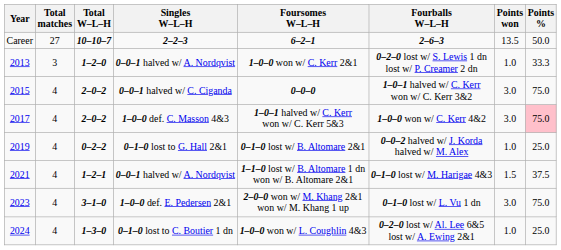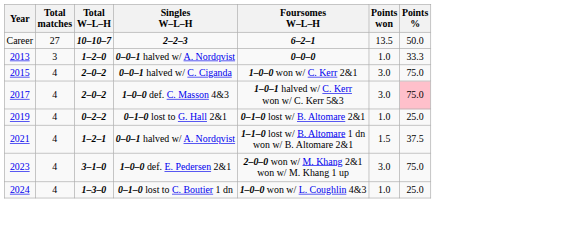- column: Fourballs W–L–H | 2–6–3 | 0–2–0 lost w/ S. Lewis 1 dn lost w/ P. Creamer 2 dn | 1–0–1 halved w/ C. Kerr won w/ C. Kerr 3&2 | 1–0–0 won w/ C. Kerr 4&2 | 0–0–2 halved w/ J. Korda halved w/ M. Alex | 0–1–0 lost w/ M. Harigae 4&3 | 0–1–0 lost w/ L. Vu 1 dn | 0–2–0 lost w/ Al. Lee 6&5 lost w/ A. Ewing 2&1
2013 | Foursomes W–L–H: 1–0–0 won w/ C. Kerr 2&1 -> 0–0–0
2015 | Foursomes W–L–H: 0–0–0 -> 1–0–0 won w/ C. Kerr 2&1
